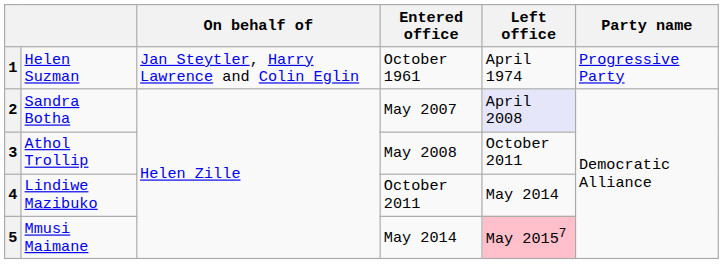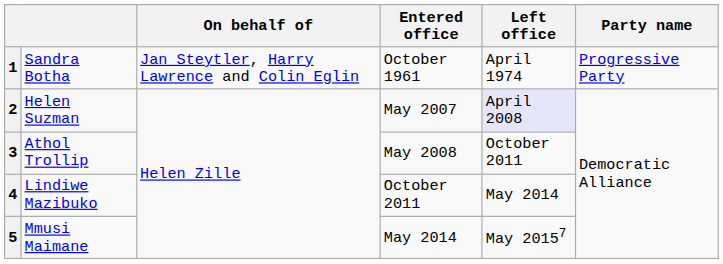1 | column 2: Helen Suzman -> Sandra Botha
2 | column 2: Sandra Botha -> Helen Suzman
5 | Left office: pink background -> no background
